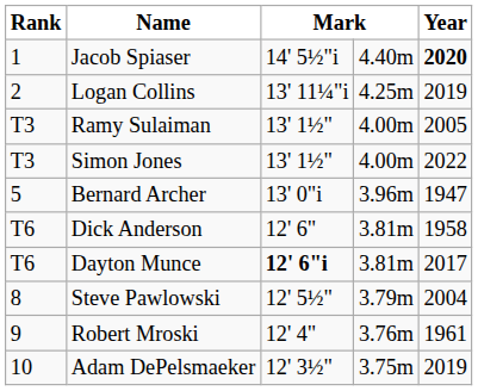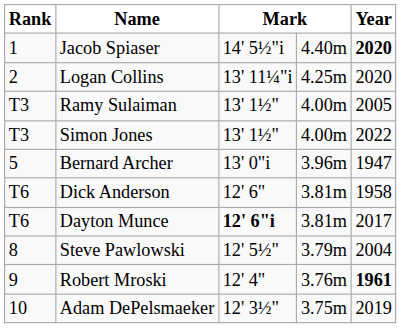Logan Collins | Year: 2019 -> 2020
Robert Mroski | Year: normal -> bold
